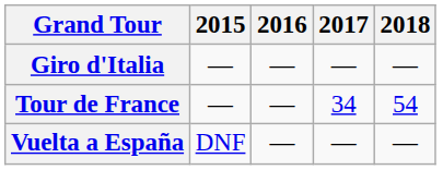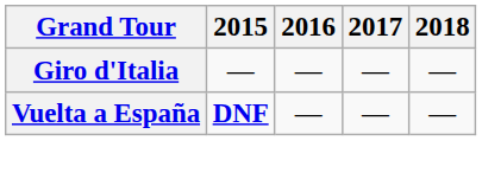- row: Tour de France | — | — | 34 | 54
Vuelta a España | 2015: normal -> bold
